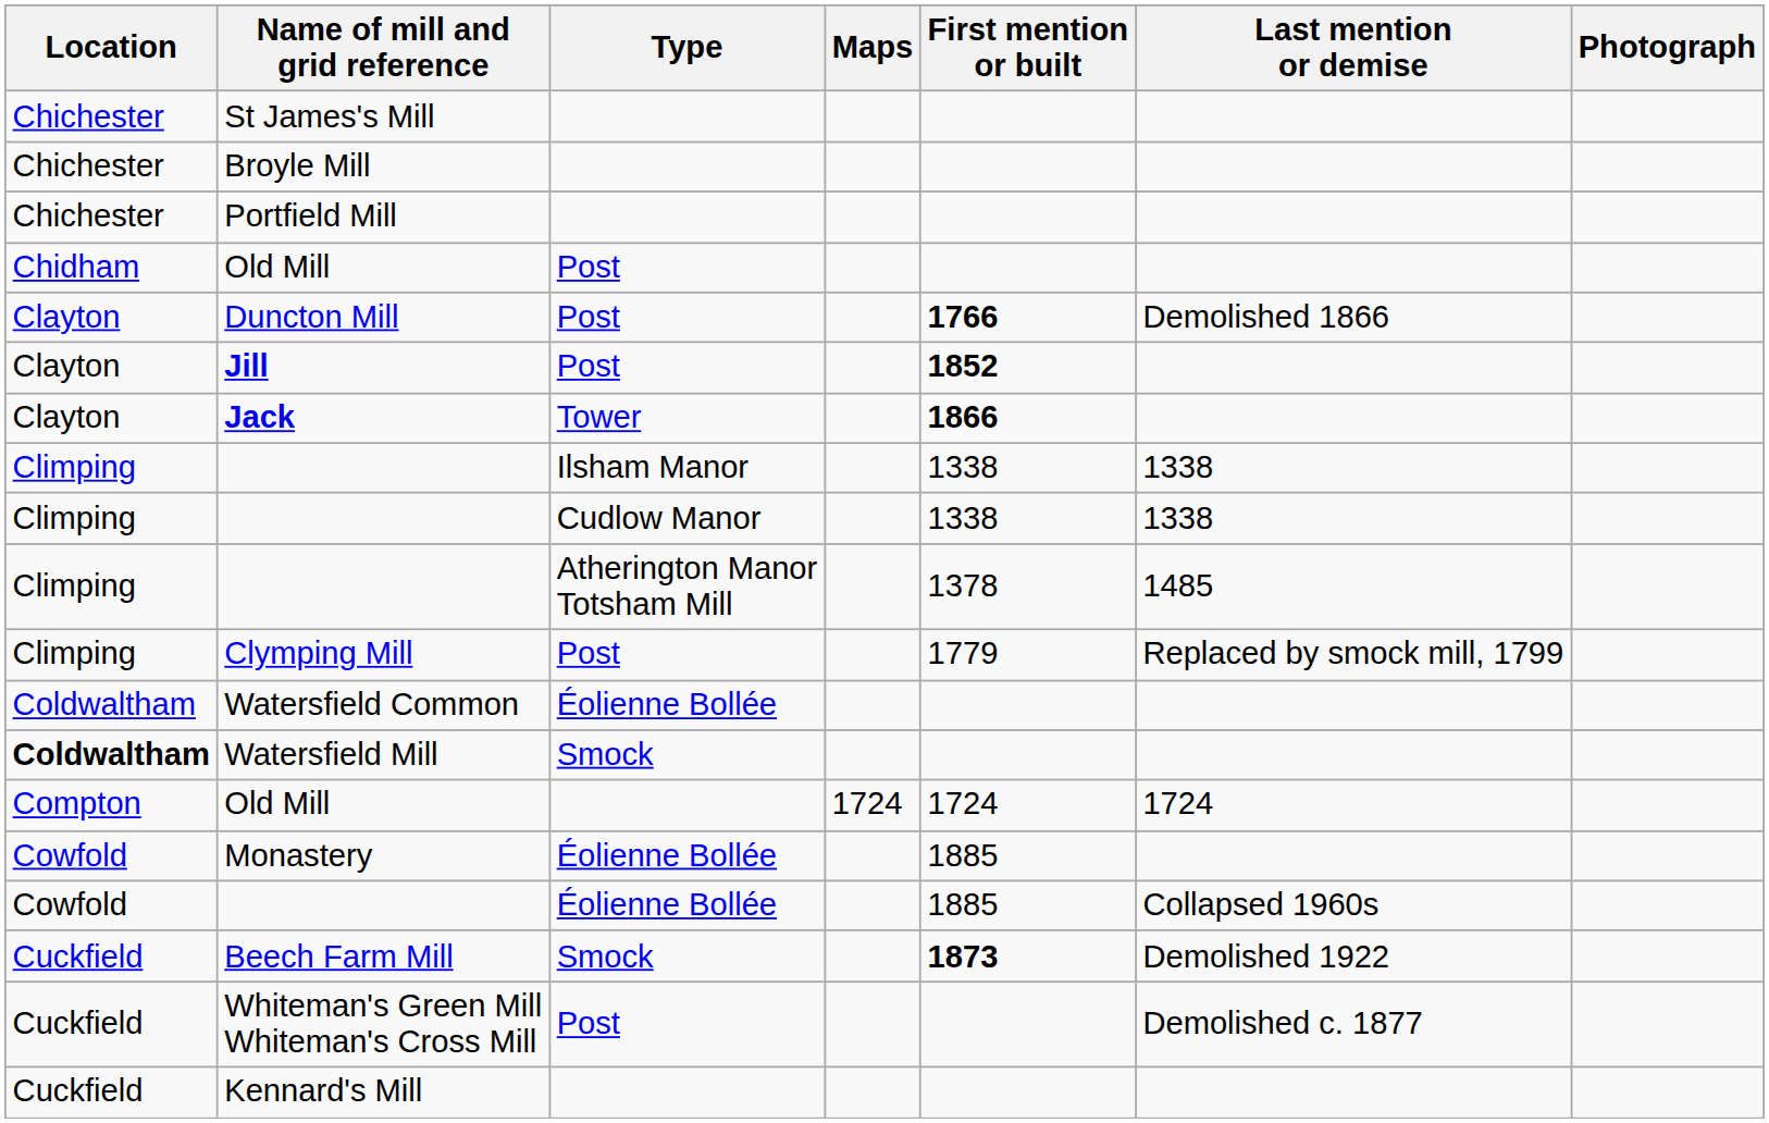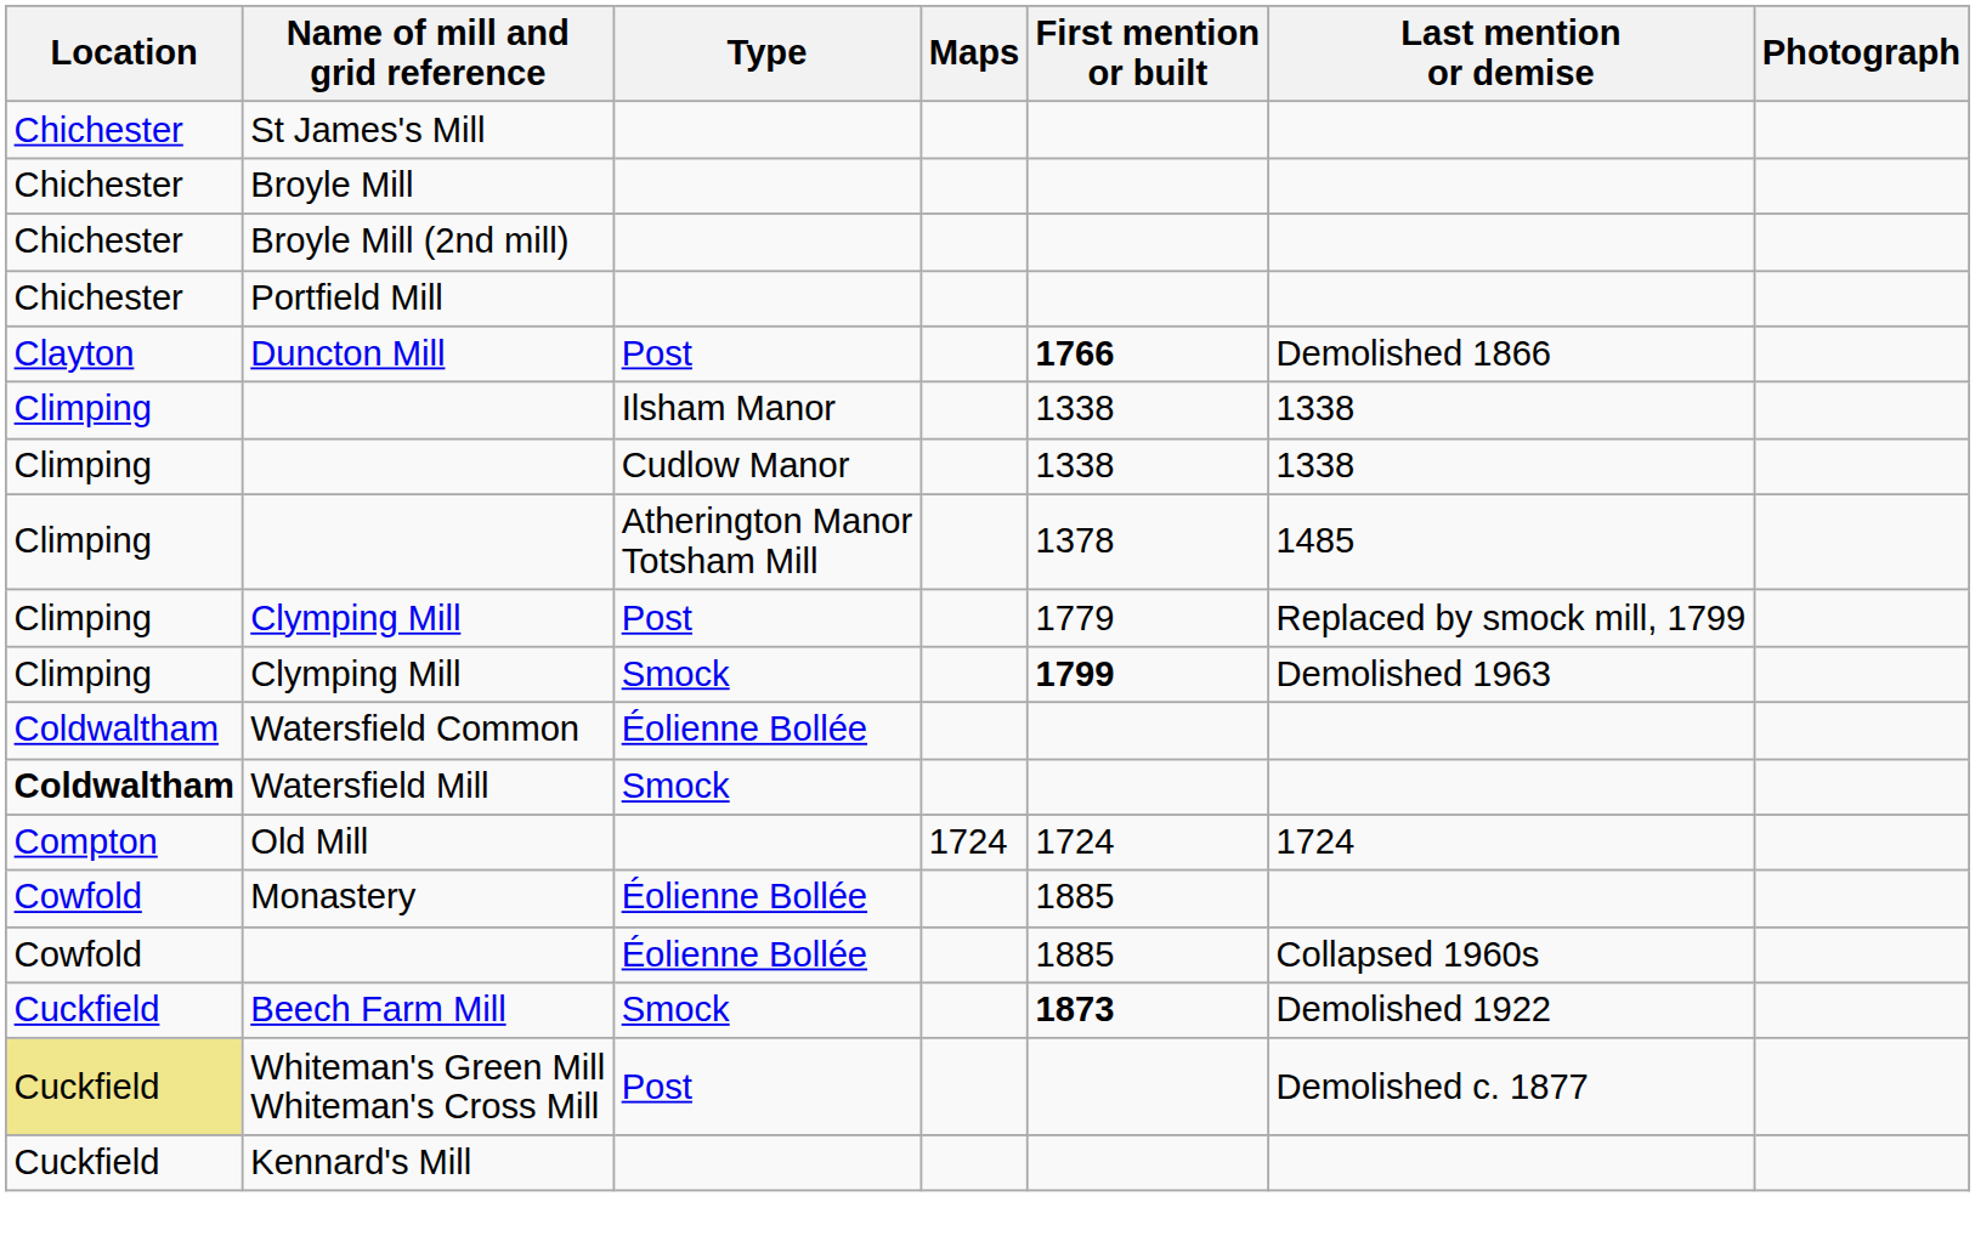+ row: Chichester | Broyle Mill (2nd mill)
- row: Chidham | Old Mill | Post
- row: Clayton | Jill | Post | 1852
- row: Clayton | Jack | Tower | 1866
+ row: Climping | Clymping Mill | Smock | 1799 | Demolished 1963
Whiteman's Green Mill Whiteman's Cross Mill | Location: no background -> khaki background
